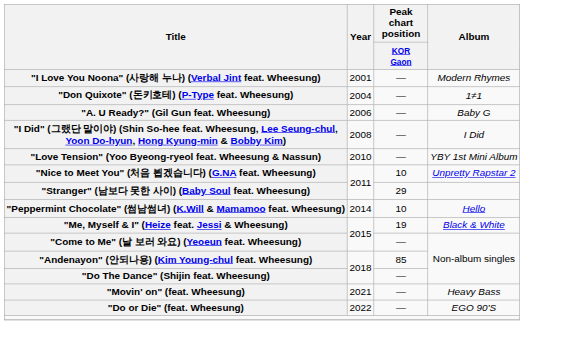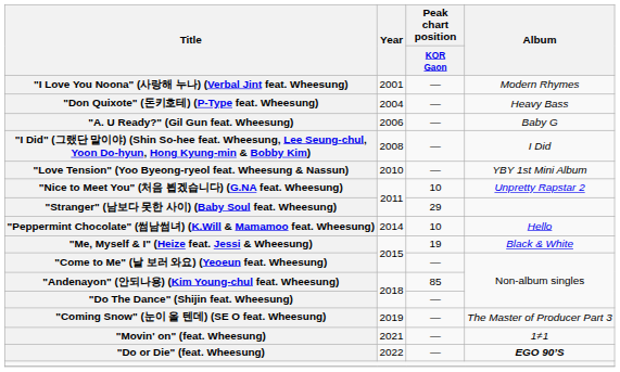"Don Quixote" (돈키호테) (P-Type feat. Wheesung) | Album: 1≠1 -> Heavy Bass
+ row: "Coming Snow" (눈이 올 텐데) (SE O feat. Wheesung) | 2019 | — | The Master of Producer Part 3
"Movin' on" (feat. Wheesung) | Album: Heavy Bass -> 1≠1
"Do or Die" (feat. Wheesung) | Album: normal -> bold
